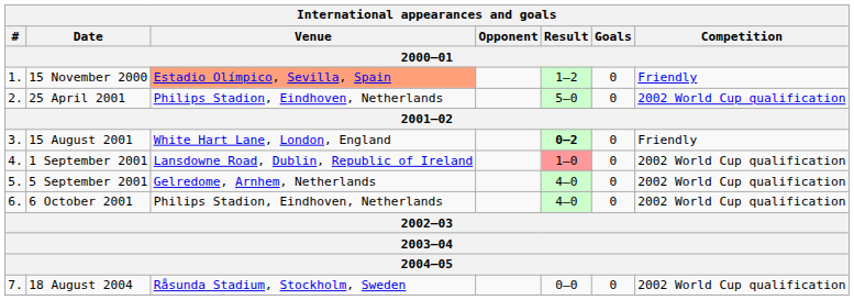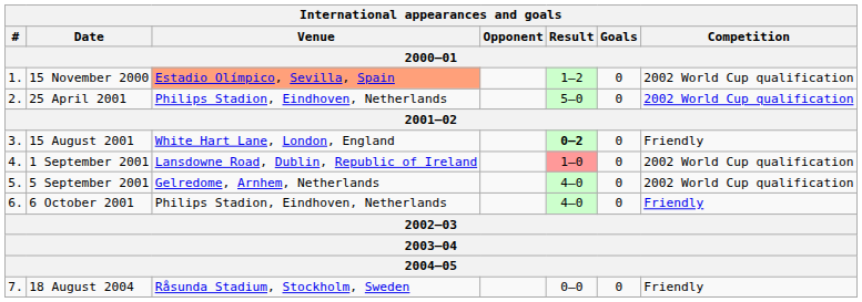15 November 2000 | Competition: Friendly -> 2002 World Cup qualification
6 October 2001 | Competition: 2002 World Cup qualification -> Friendly
18 August 2004 | Competition: 2002 World Cup qualification -> Friendly
